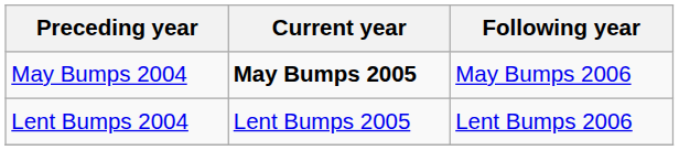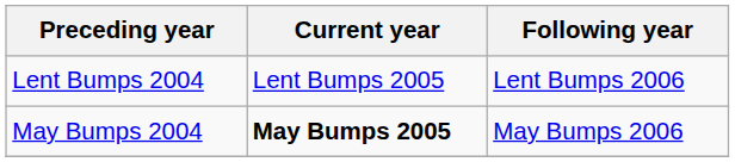rows swapped: May Bumps 2004 <-> Lent Bumps 2004
